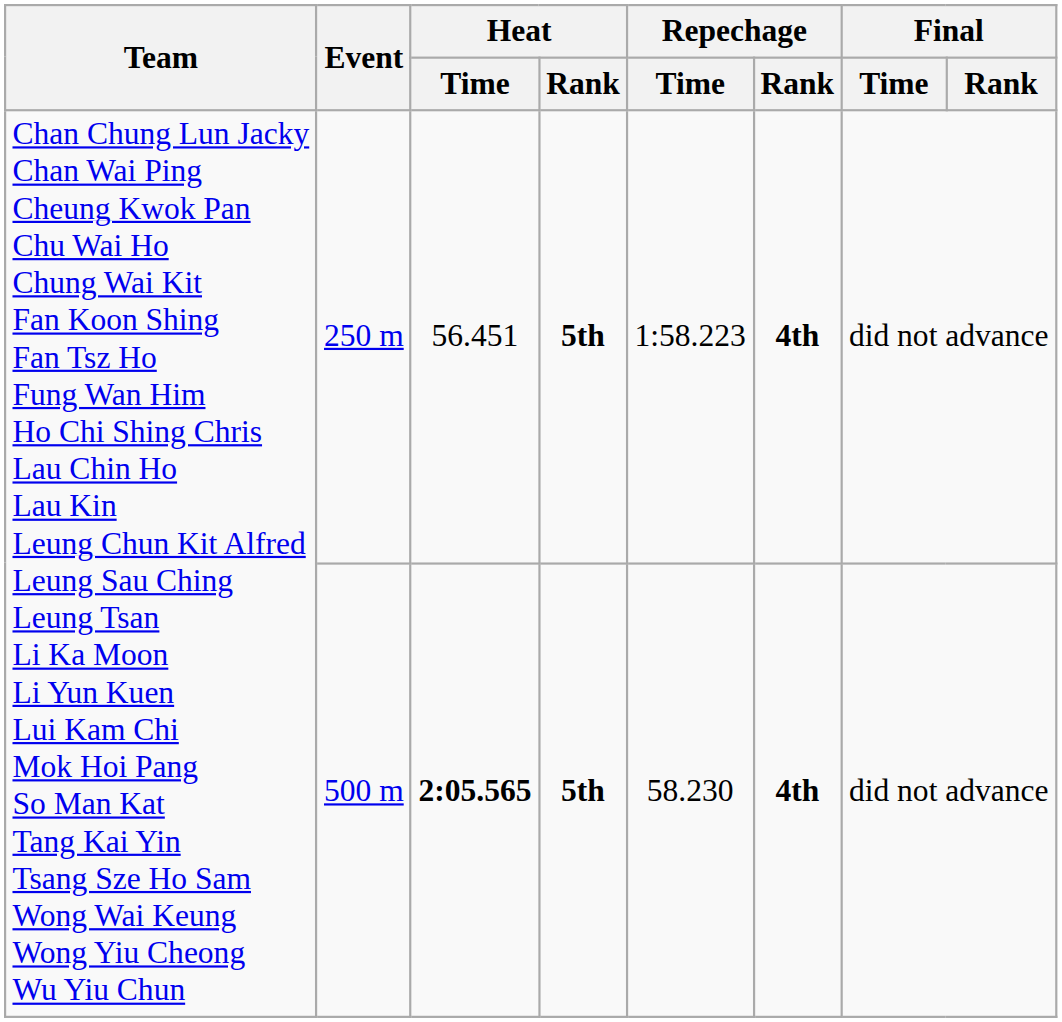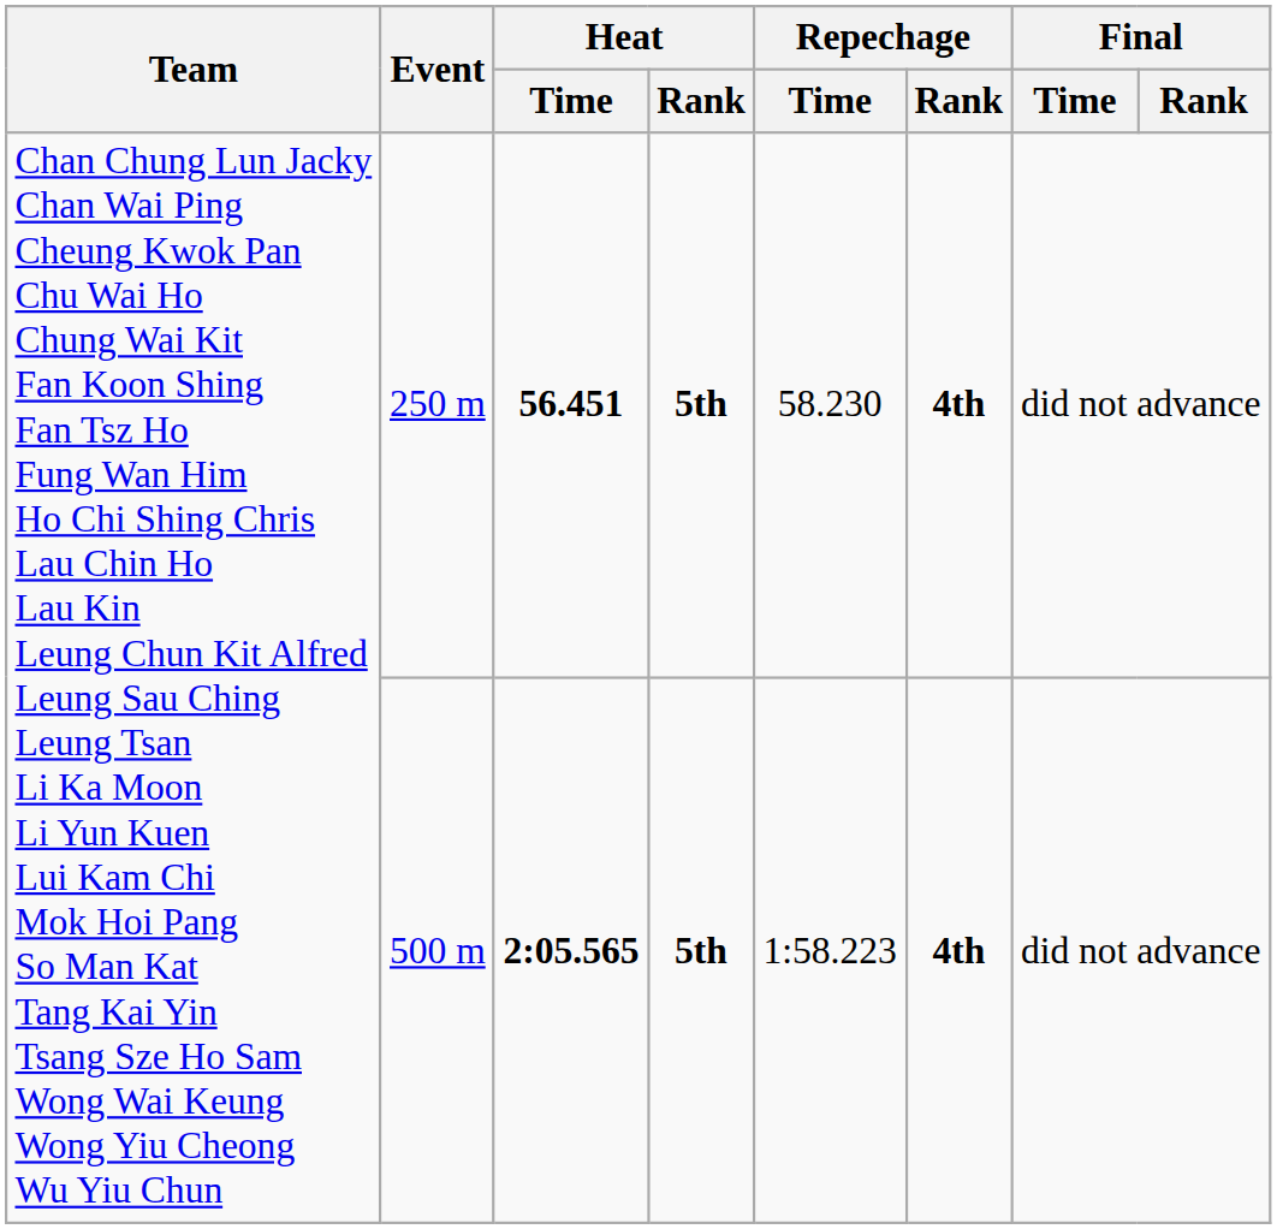250 m | Heat / Time: normal -> bold
250 m | Repechage / Time: 1:58.223 -> 58.230
500 m | Repechage / Time: 58.230 -> 1:58.223
